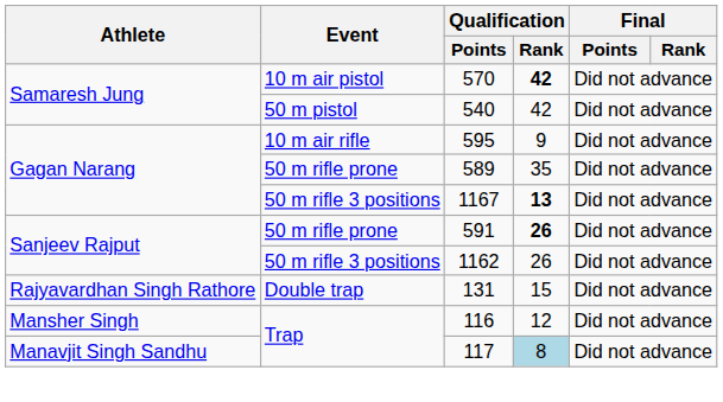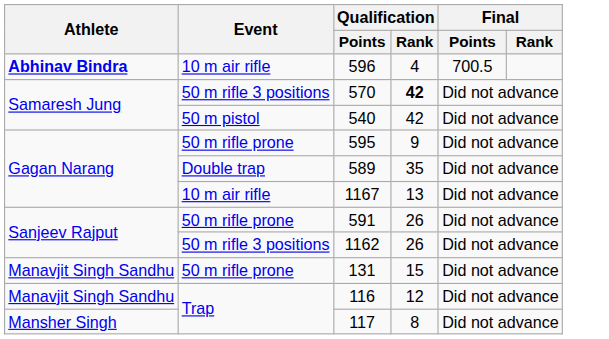+ row: Abhinav Bindra | 10 m air rifle | 596 | 4 | 700.5
570 | Event: 10 m air pistol -> 50 m rifle 3 positions
595 | Event: 10 m air rifle -> 50 m rifle prone
589 | Event: 50 m rifle prone -> Double trap
1167 | Event: 50 m rifle 3 positions -> 10 m air rifle
1167 | Qualification / Rank: bold -> normal
591 | Qualification / Rank: bold -> normal
131 | Athlete: Rajyavardhan Singh Rathore -> Manavjit Singh Sandhu
131 | Event: Double trap -> 50 m rifle prone
116 | Athlete: Mansher Singh -> Manavjit Singh Sandhu
117 | Athlete: Manavjit Singh Sandhu -> Mansher Singh
117 | Qualification / Rank: lightblue background -> no background
